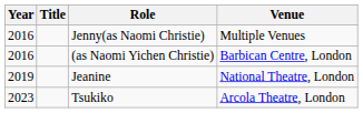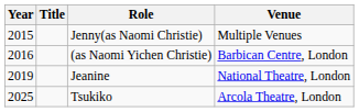Jenny(as Naomi Christie) | Year: 2016 -> 2015
Tsukiko | Year: 2023 -> 2025
